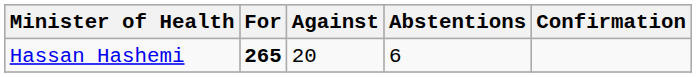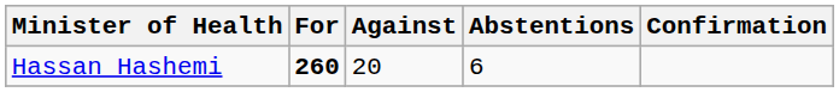Hassan Hashemi | For: 265 -> 260
